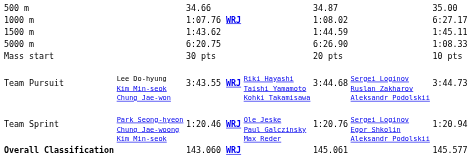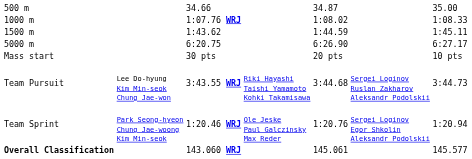1000 m | column 7: 6:27.17 -> 1:08.33
5000 m | column 7: 1:08.33 -> 6:27.17
